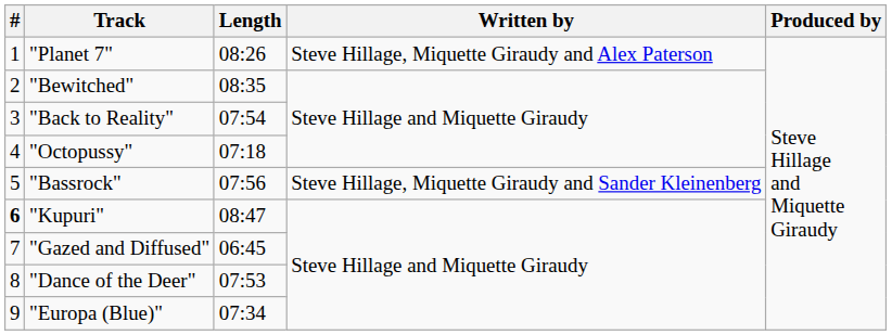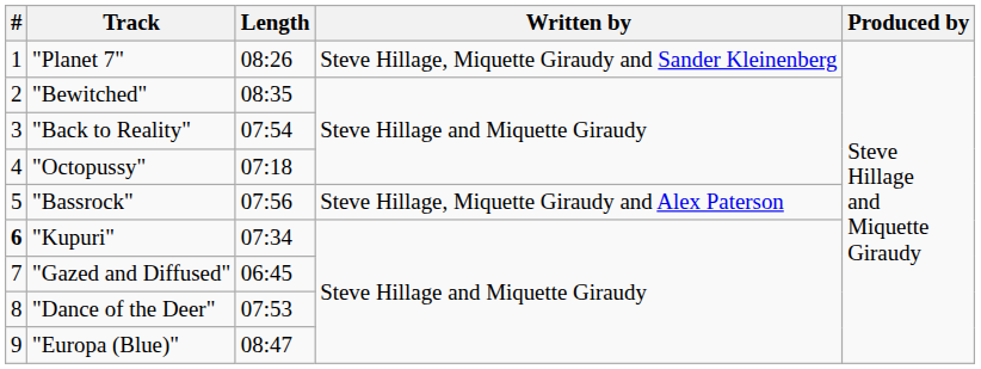"Planet 7" | Written by: Steve Hillage, Miquette Giraudy and Alex Paterson -> Steve Hillage, Miquette Giraudy and Sander Kleinenberg
"Bassrock" | Written by: Steve Hillage, Miquette Giraudy and Sander Kleinenberg -> Steve Hillage, Miquette Giraudy and Alex Paterson
"Kupuri" | Length: 08:47 -> 07:34
"Europa (Blue)" | Length: 07:34 -> 08:47
